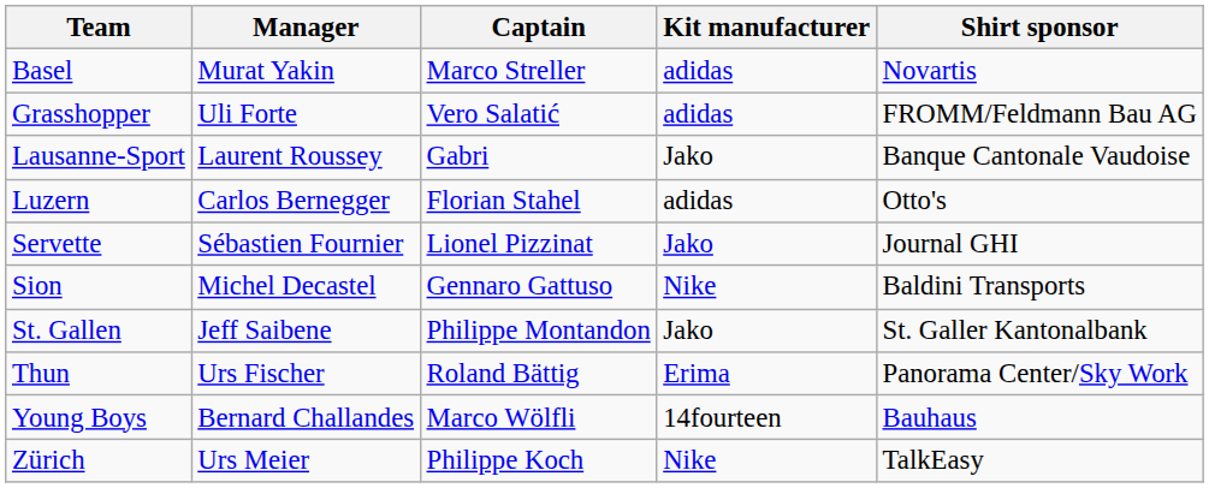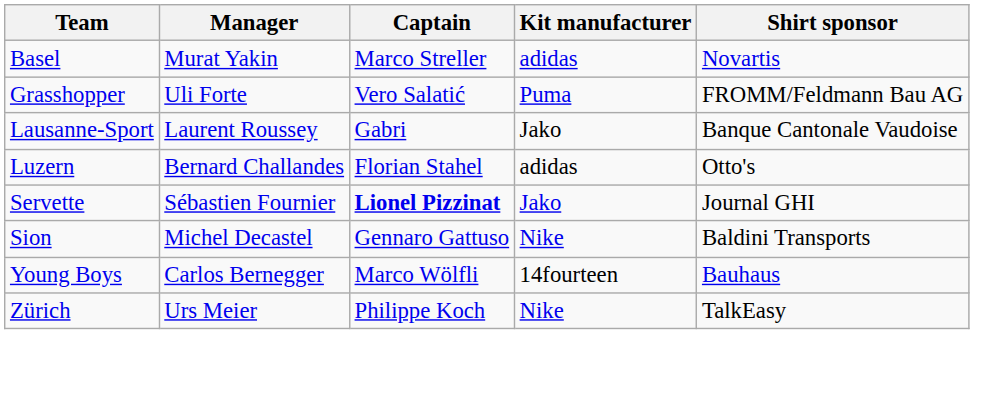Grasshopper | Kit manufacturer: adidas -> Puma
Luzern | Manager: Carlos Bernegger -> Bernard Challandes
Servette | Captain: normal -> bold
- row: St. Gallen | Jeff Saibene | Philippe Montandon | Jako | St. Galler Kantonalbank
- row: Thun | Urs Fischer | Roland Bättig | Erima | Panorama Center/Sky Work
Young Boys | Manager: Bernard Challandes -> Carlos Bernegger
